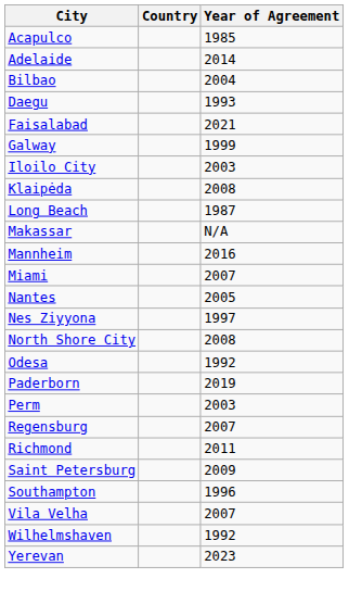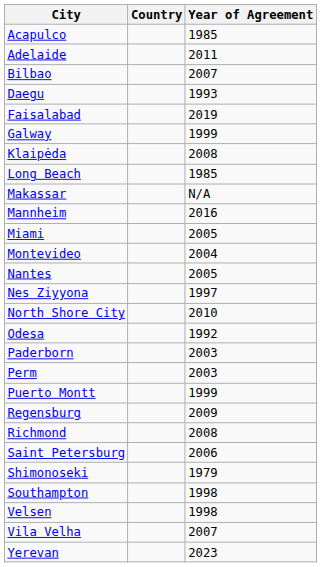Adelaide | Year of Agreement: 2014 -> 2011
Bilbao | Year of Agreement: 2004 -> 2007
Faisalabad | Year of Agreement: 2021 -> 2019
- row: Iloilo City | 2003
Long Beach | Year of Agreement: 1987 -> 1985
Miami | Year of Agreement: 2007 -> 2005
+ row: Montevideo | 2004
North Shore City | Year of Agreement: 2008 -> 2010
Paderborn | Year of Agreement: 2019 -> 2003
+ row: Puerto Montt | 1999
Regensburg | Year of Agreement: 2007 -> 2009
Richmond | Year of Agreement: 2011 -> 2008
Saint Petersburg | Year of Agreement: 2009 -> 2006
+ row: Shimonoseki | 1979
Southampton | Year of Agreement: 1996 -> 1998
+ row: Velsen | 1998
- row: Wilhelmshaven | 1992
